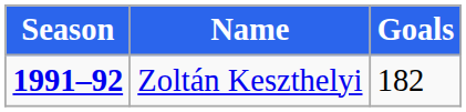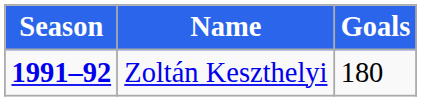Zoltán Keszthelyi | Goals: 182 -> 180
